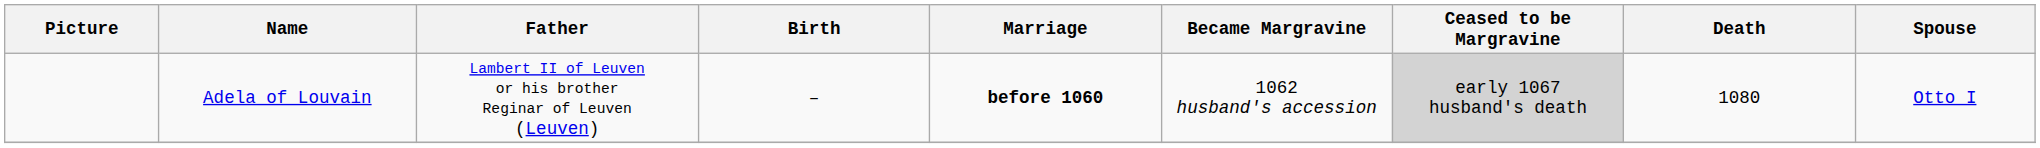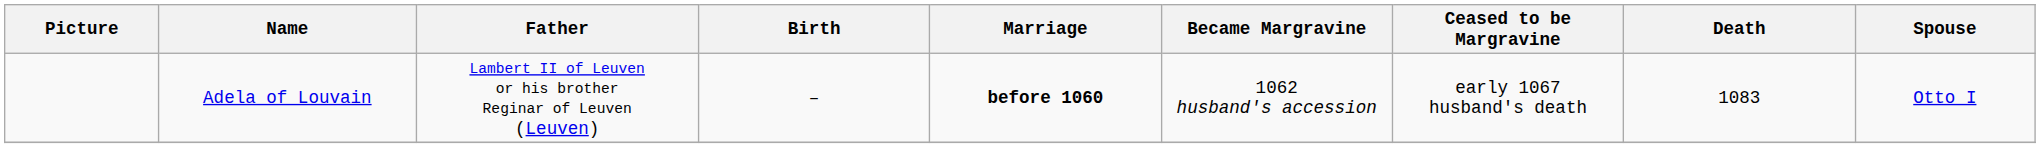Adela of Louvain | Ceased to be Margravine: lightgrey background -> no background
Adela of Louvain | Death: 1080 -> 1083
